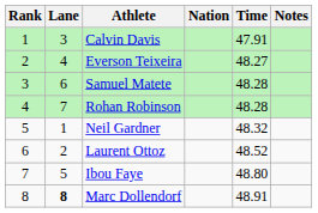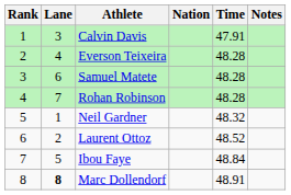Everson Teixeira | Time: 48.27 -> 48.28
Ibou Faye | Time: 48.80 -> 48.84
